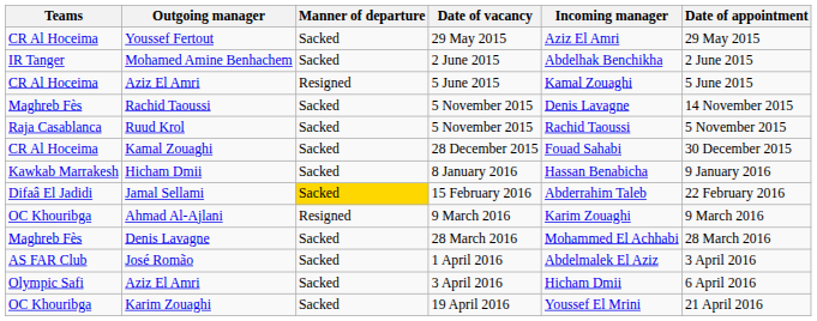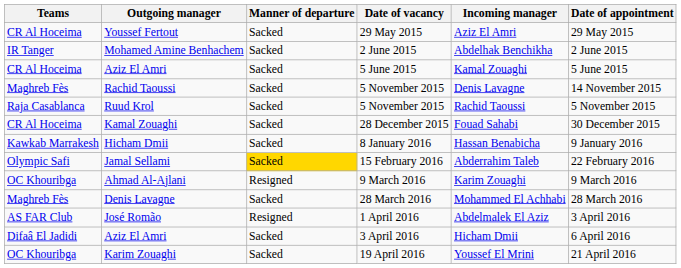Aziz El Amri / 5 June 2015 | Manner of departure: Resigned -> Sacked
Jamal Sellami | Teams: Difaâ El Jadidi -> Olympic Safi
José Romão | Manner of departure: Sacked -> Resigned
Aziz El Amri / 3 April 2016 | Teams: Olympic Safi -> Difaâ El Jadidi
